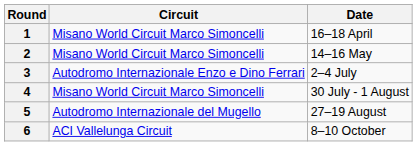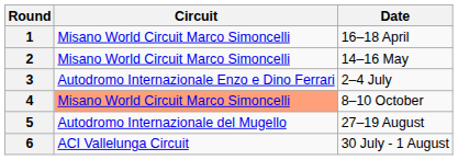4 | Circuit: no background -> lightsalmon background
4 | Date: 30 July - 1 August -> 8–10 October
6 | Date: 8–10 October -> 30 July - 1 August
